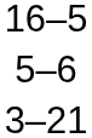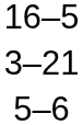rows swapped: 5–6 <-> 3–21
